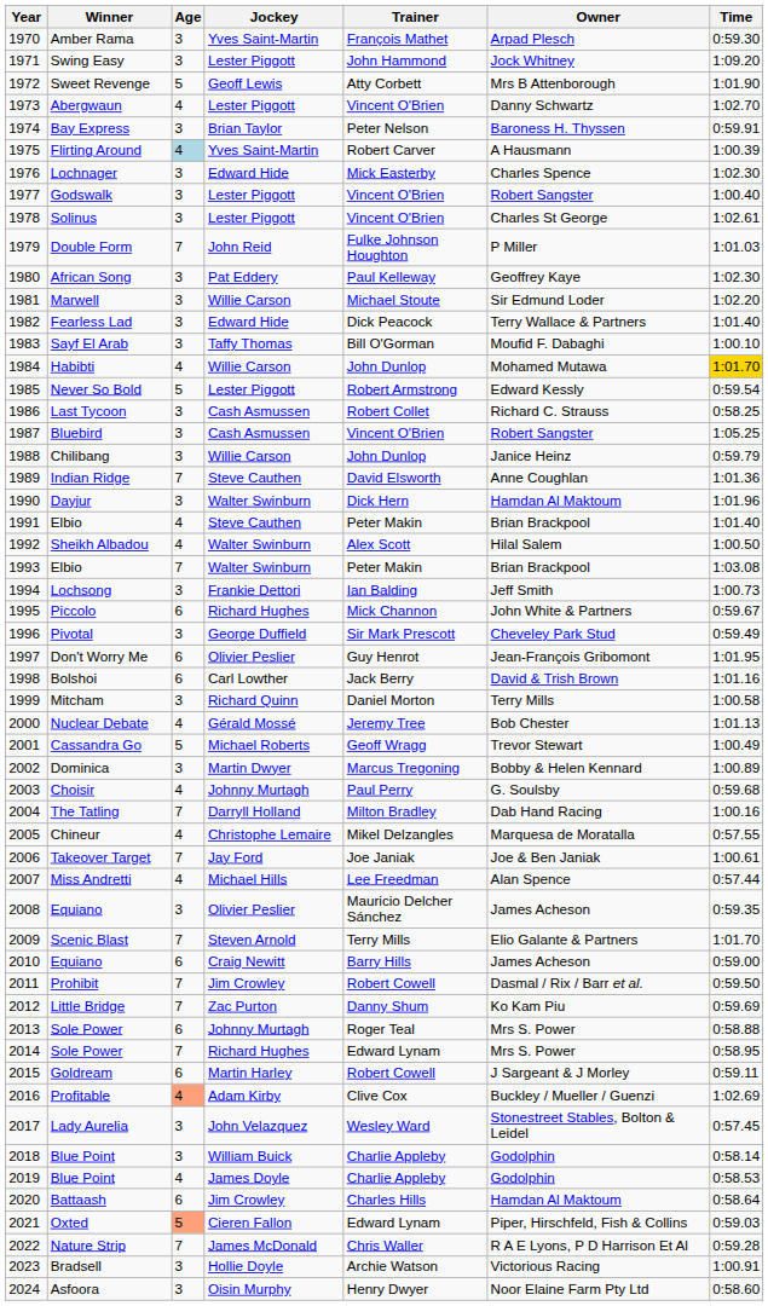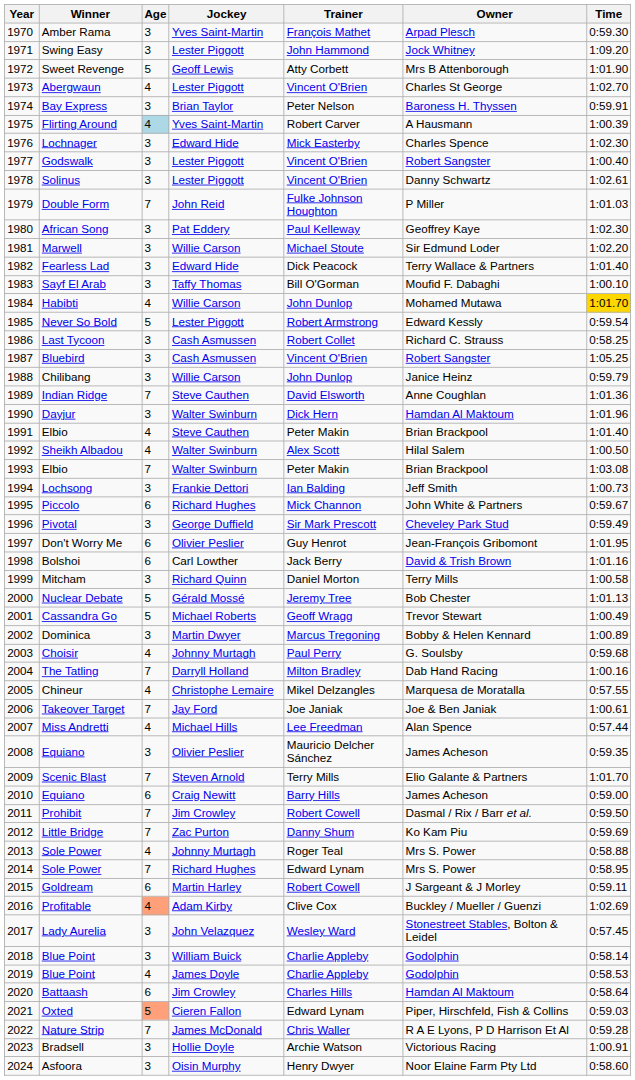Abergwaun | Owner: Danny Schwartz -> Charles St George
Solinus | Owner: Charles St George -> Danny Schwartz
Nuclear Debate | Age: 4 -> 5
2013 / Sole Power | Age: 6 -> 4
